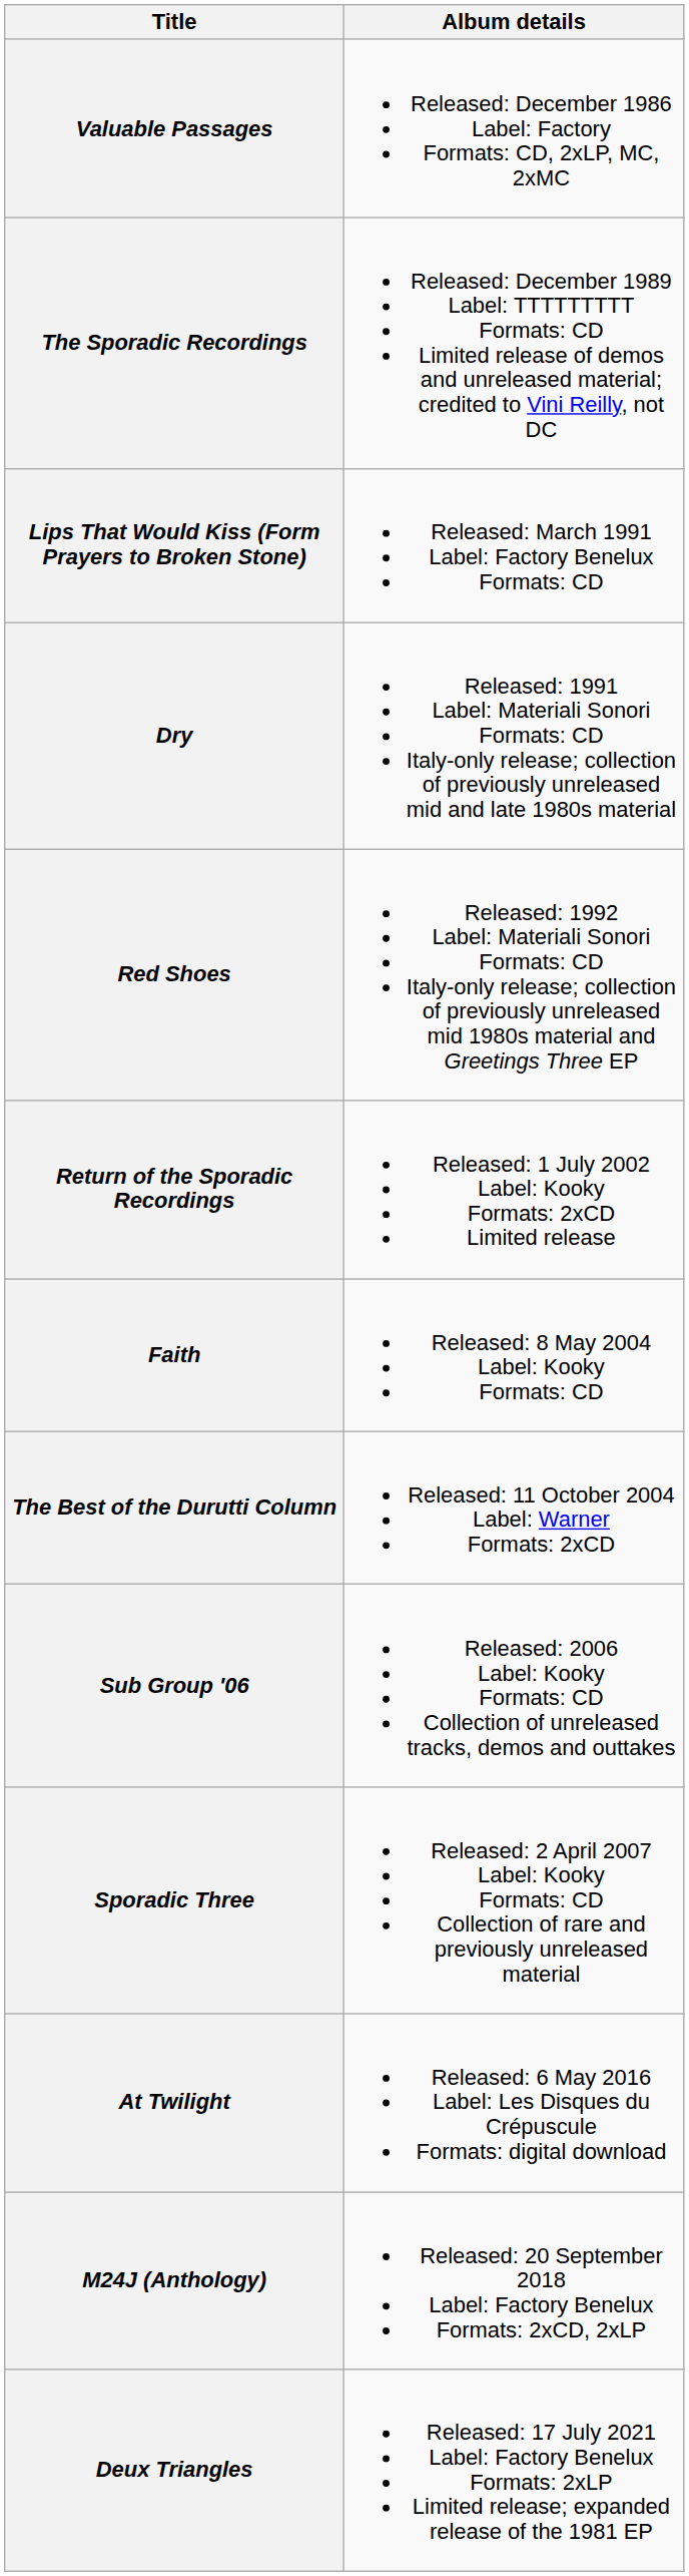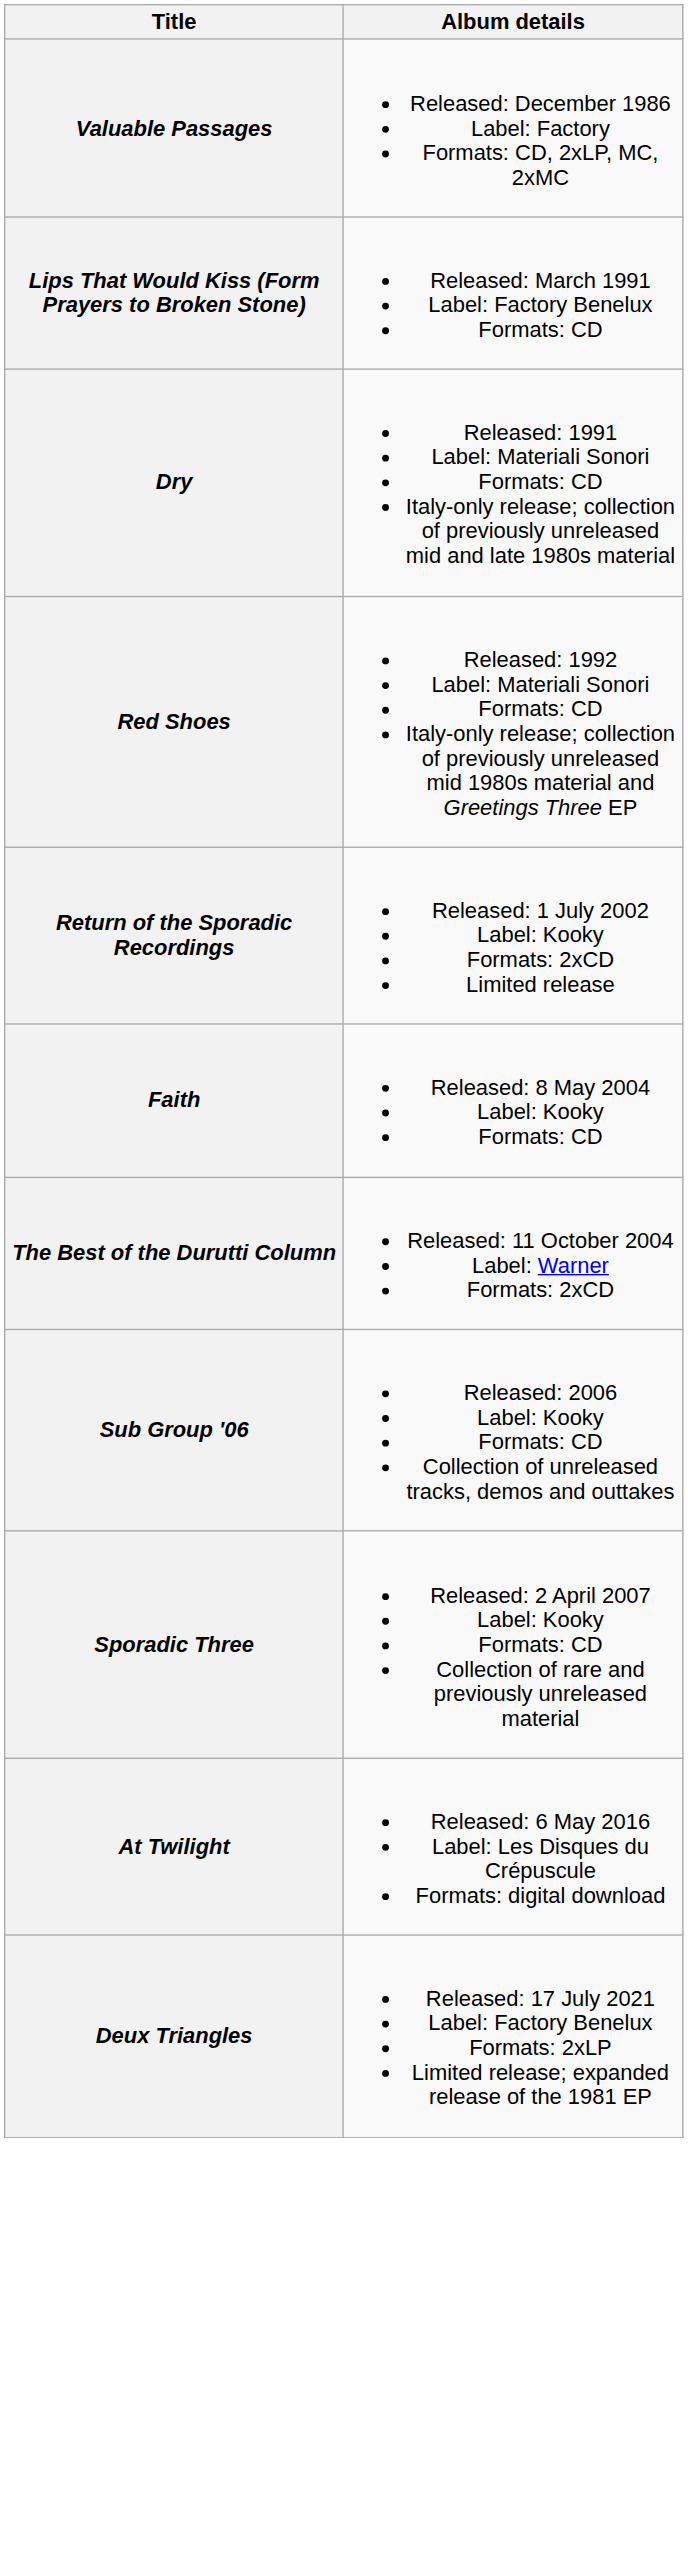- row: The Sporadic Recordings | Released: December 1989 Label: TTTTTTTTT Formats: CD Limited release of demos and unreleased material; credited to Vini Reilly, not DC
- row: M24J (Anthology) | Released: 20 September 2018 Label: Factory Benelux Formats: 2xCD, 2xLP
